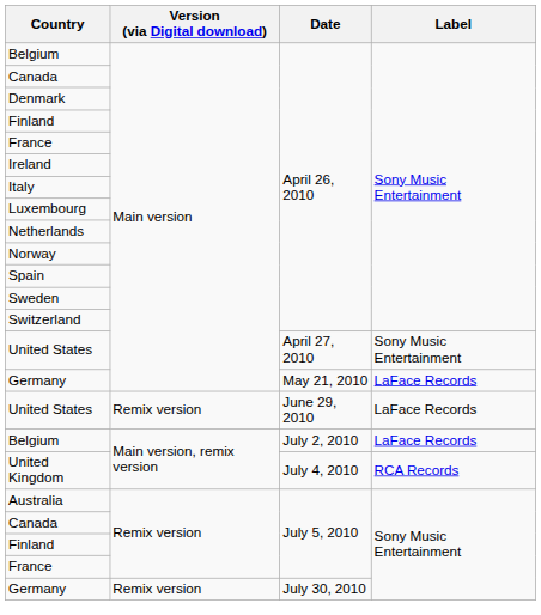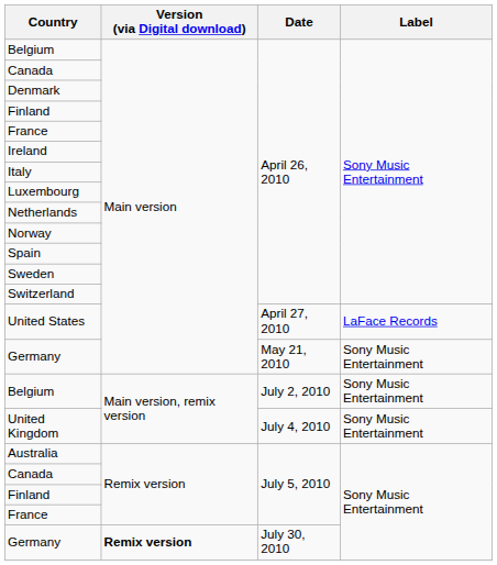United States / April 27, 2010 | Label: Sony Music Entertainment -> LaFace Records
Germany / May 21, 2010 | Label: LaFace Records -> Sony Music Entertainment
- row: United States | Remix version | June 29, 2010 | LaFace Records
Belgium / July 2, 2010 | Label: LaFace Records -> Sony Music Entertainment
United Kingdom | Label: RCA Records -> Sony Music Entertainment
Germany / July 30, 2010 | Version (via Digital download): normal -> bold
